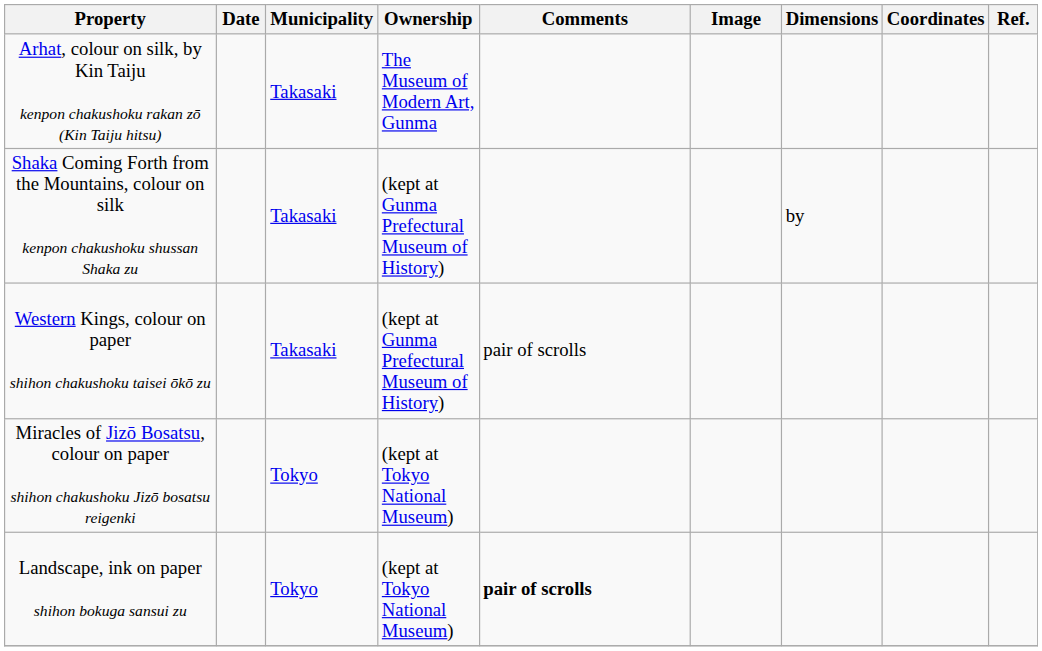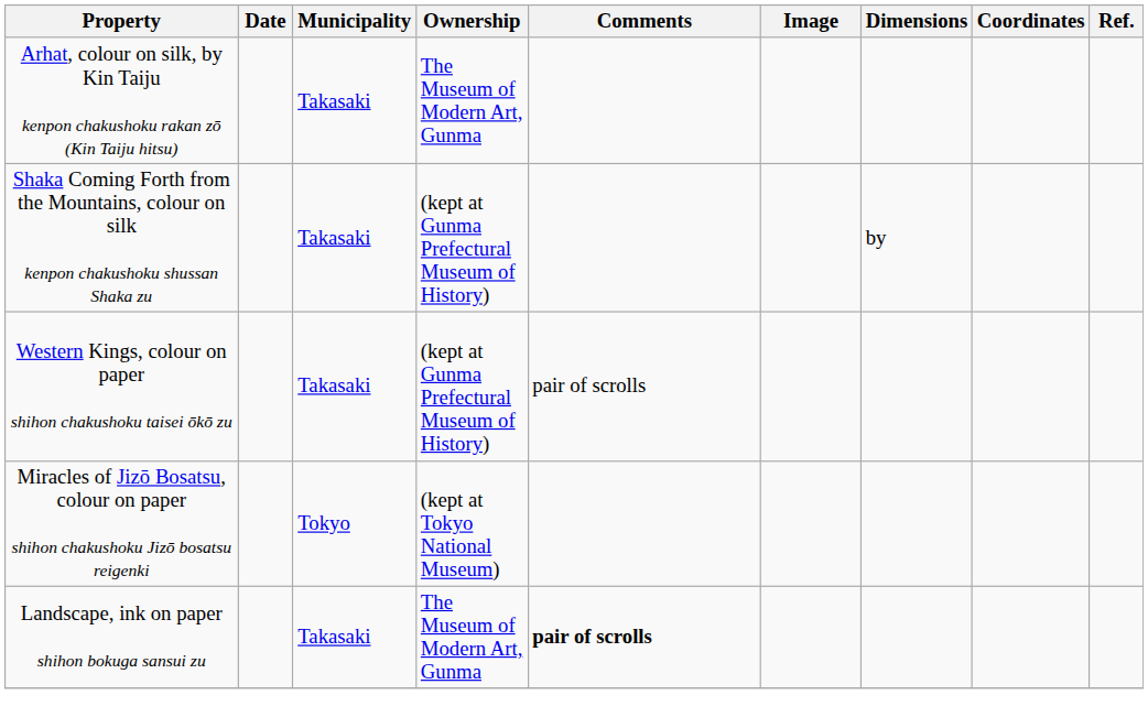Landscape, ink on paper shihon bokuga sansui zu | Municipality: Tokyo -> Takasaki
Landscape, ink on paper shihon bokuga sansui zu | Ownership: (kept at Tokyo National Museum) -> The Museum of Modern Art, Gunma
